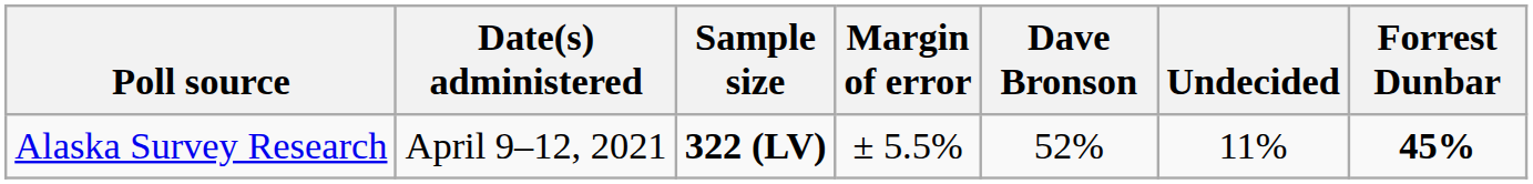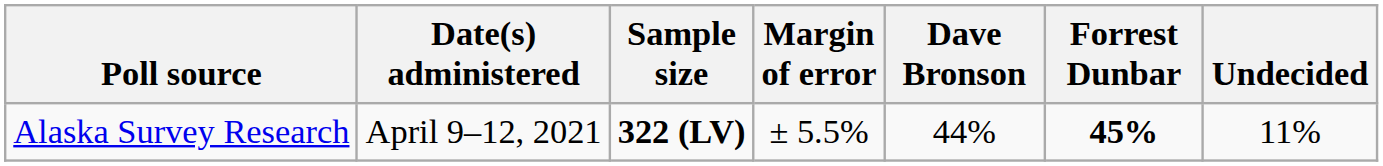columns swapped: Forrest Dunbar <-> Undecided
Alaska Survey Research | Dave Bronson: 52% -> 44%
